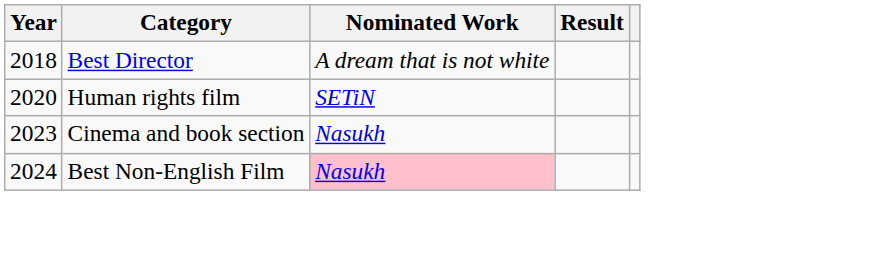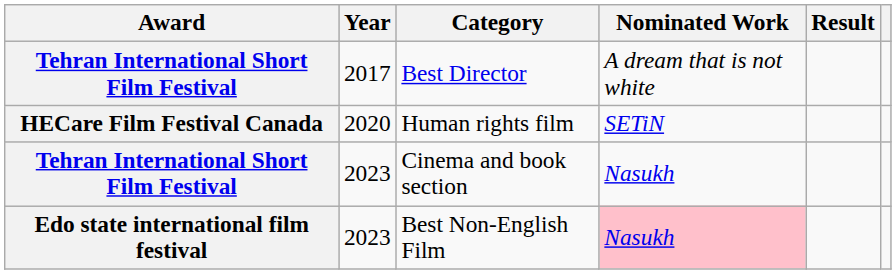+ column: Award | Tehran International Short Film Festival | HECare Film Festival Canada | Tehran International Short Film Festival | Edo state international film festival
Best Director | Year: 2018 -> 2017
Best Non-English Film | Year: 2024 -> 2023
